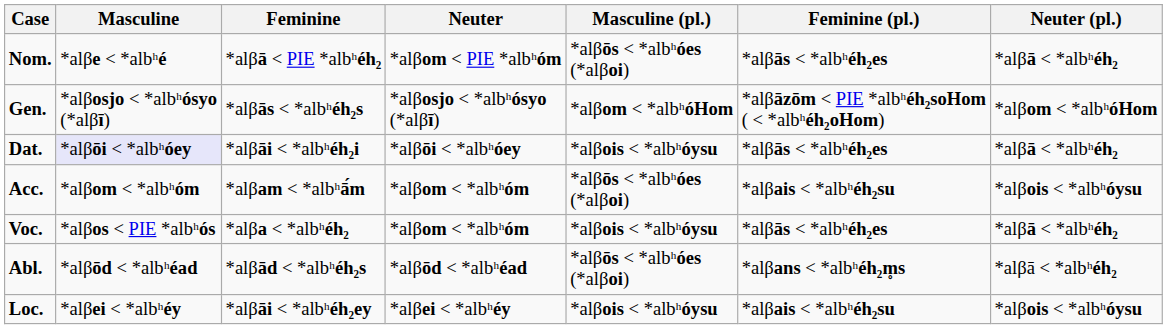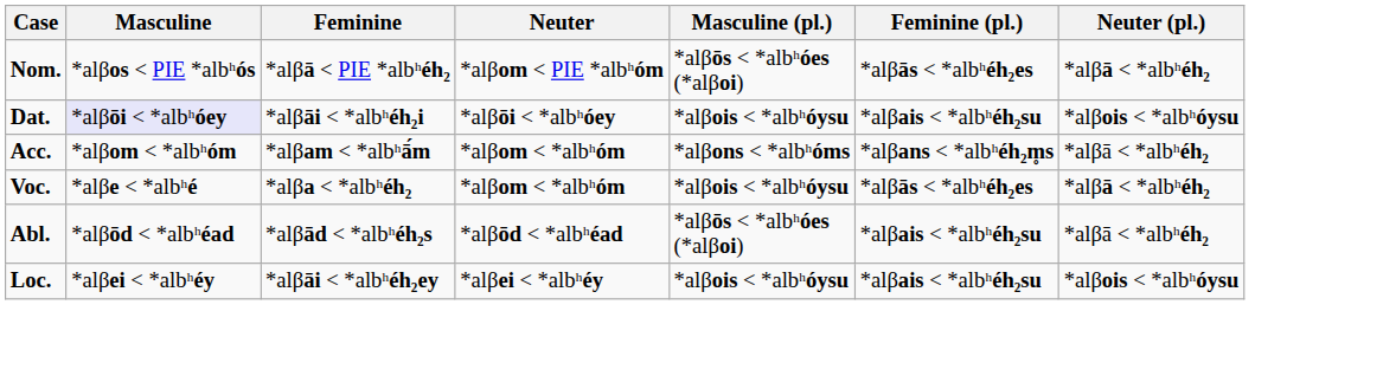Nom. | Masculine: *alβe < *albʰé -> *alβos < PIE *albʰós
- row: Gen. | *alβosjo < *albʰósyo (*alβī) | *alβās < *albʰéh₂s | *alβosjo < *albʰósyo (*alβī) | *alβom < *albʰóHom | *alβāzōm < PIE *albʰéh₂soHom ( < *albʰéh₂oHom) | *alβom < *albʰóHom
Dat. | Feminine (pl.): *alβās < *albʰéh₂es -> *alβais < *albʰéh₂su
Dat. | Neuter (pl.): *alβā < *albʰéh₂ -> *alβois < *albʰóysu
Acc. | Masculine (pl.): *alβōs < *albʰóes (*alβoi) -> *alβons < *albʰóms
Acc. | Feminine (pl.): *alβais < *albʰéh₂su -> *alβans < *albʰéh₂m̥s
Acc. | Neuter (pl.): *alβois < *albʰóysu -> *alβā < *albʰéh₂
Voc. | Masculine: *alβos < PIE *albʰós -> *alβe < *albʰé
Abl. | Feminine (pl.): *alβans < *albʰéh₂m̥s -> *alβais < *albʰéh₂su
